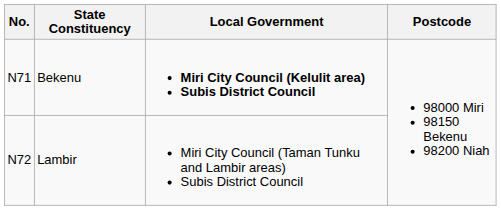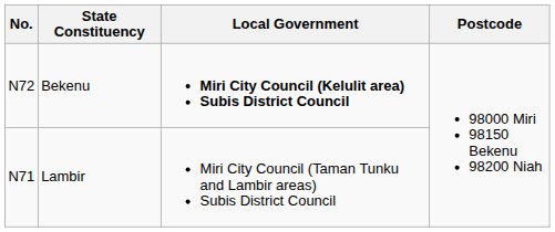Bekenu | No.: N71 -> N72
Lambir | No.: N72 -> N71
